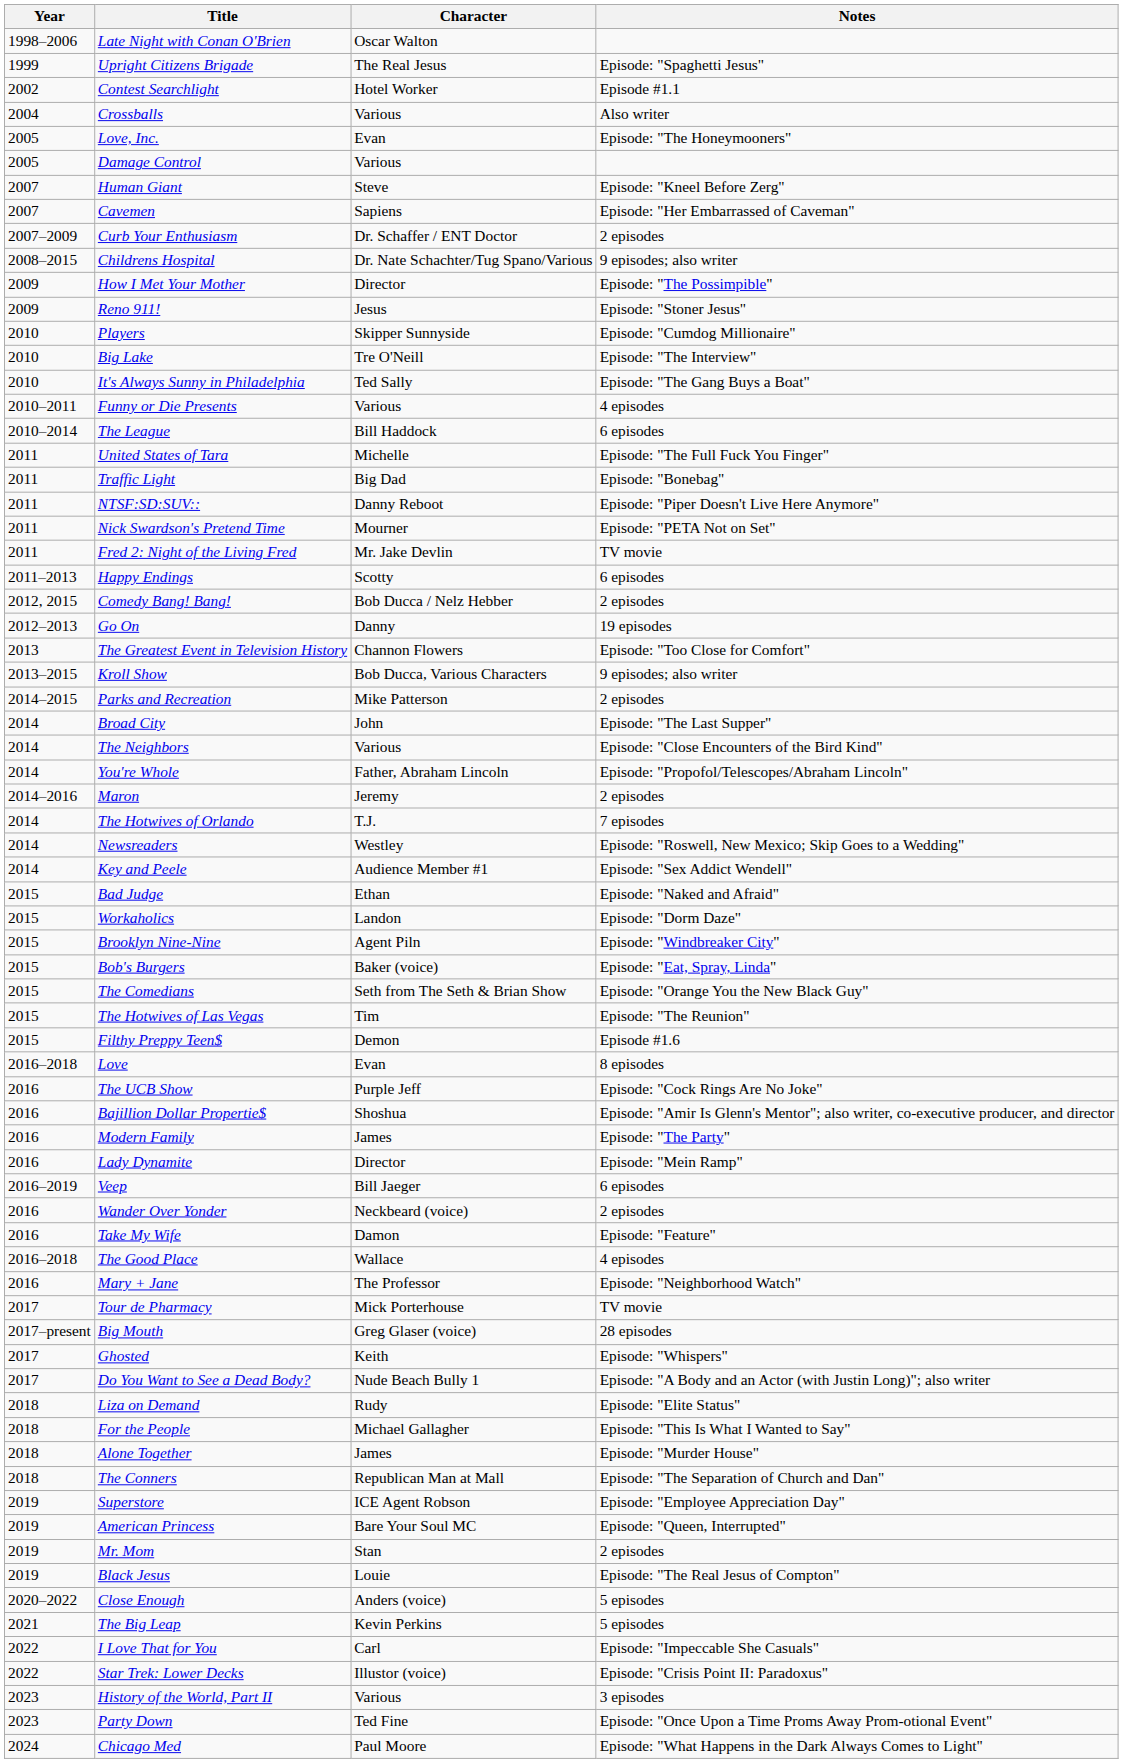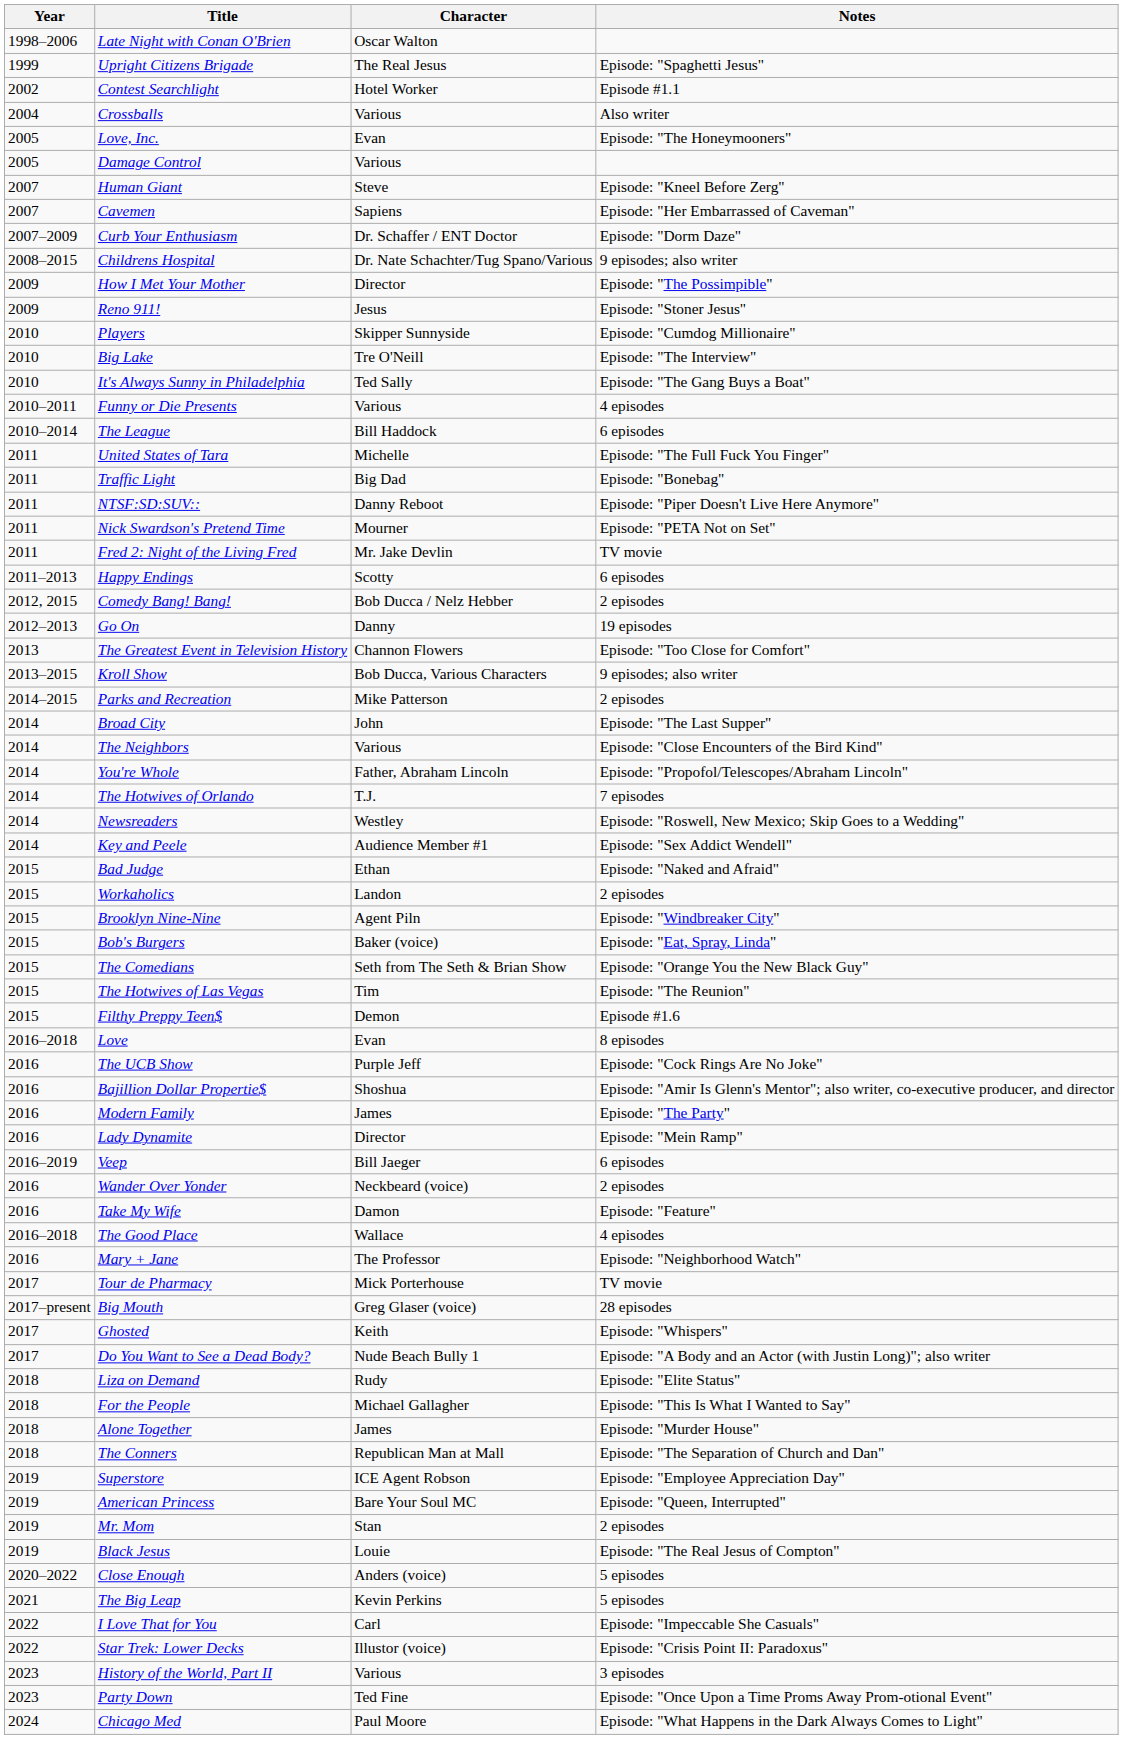Curb Your Enthusiasm | Notes: 2 episodes -> Episode: "Dorm Daze"
- row: 2014–2016 | Maron | Jeremy | 2 episodes
Workaholics | Notes: Episode: "Dorm Daze" -> 2 episodes
